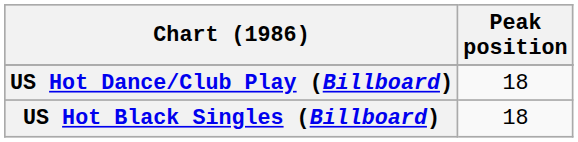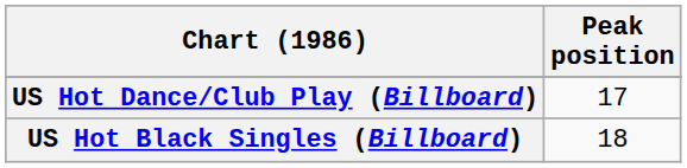US Hot Dance/Club Play (Billboard) | Peak position: 18 -> 17
